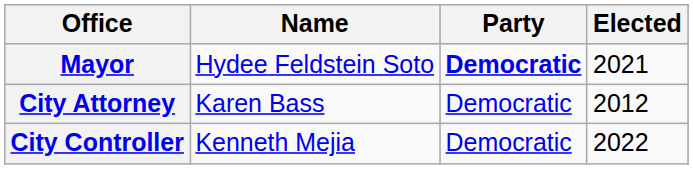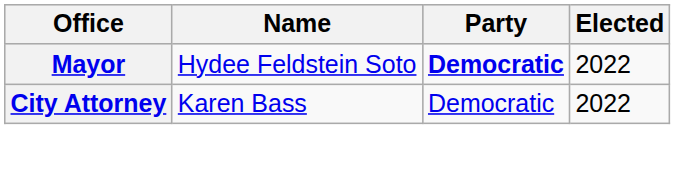Mayor | Elected: 2021 -> 2022
City Attorney | Elected: 2012 -> 2022
- row: City Controller | Kenneth Mejia | Democratic | 2022
